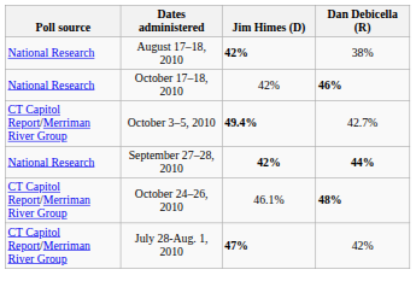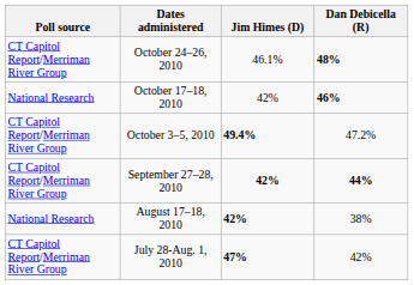rows swapped: October 24–26, 2010 <-> August 17–18, 2010
October 3–5, 2010 | Dan Debicella (R): 42.7% -> 47.2%
September 27–28, 2010 | Poll source: National Research -> CT Capitol Report/Merriman River Group
